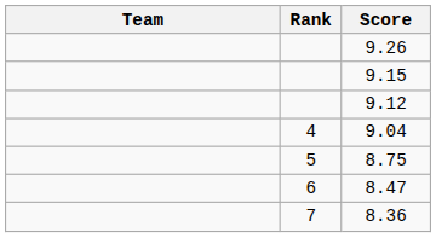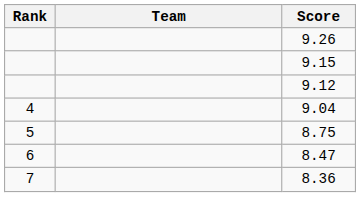columns swapped: Rank <-> Team
